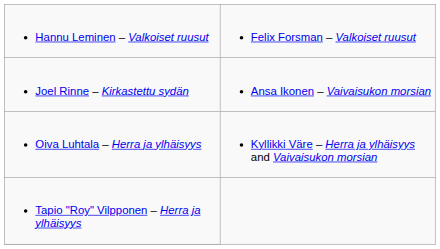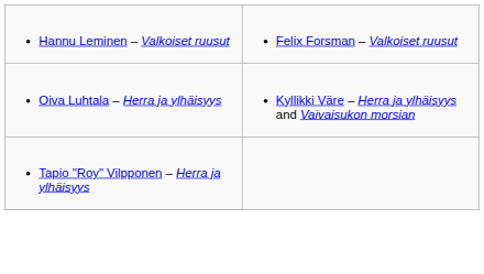- row: Joel Rinne – Kirkastettu sydän | Ansa Ikonen – Vaivaisukon morsian
